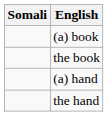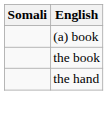- row: (a) hand
